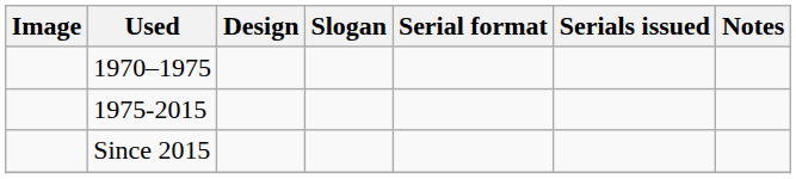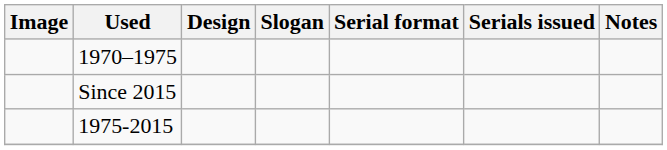rows swapped: 1975-2015 <-> Since 2015
